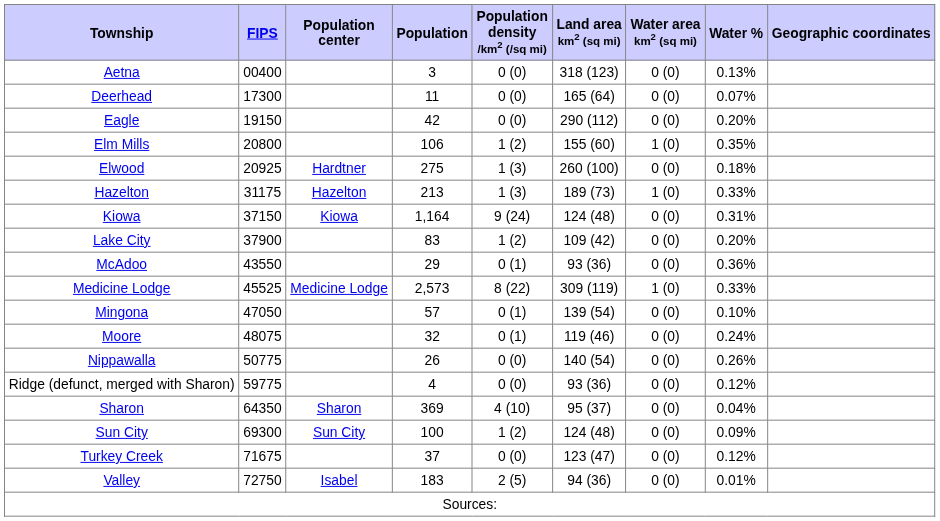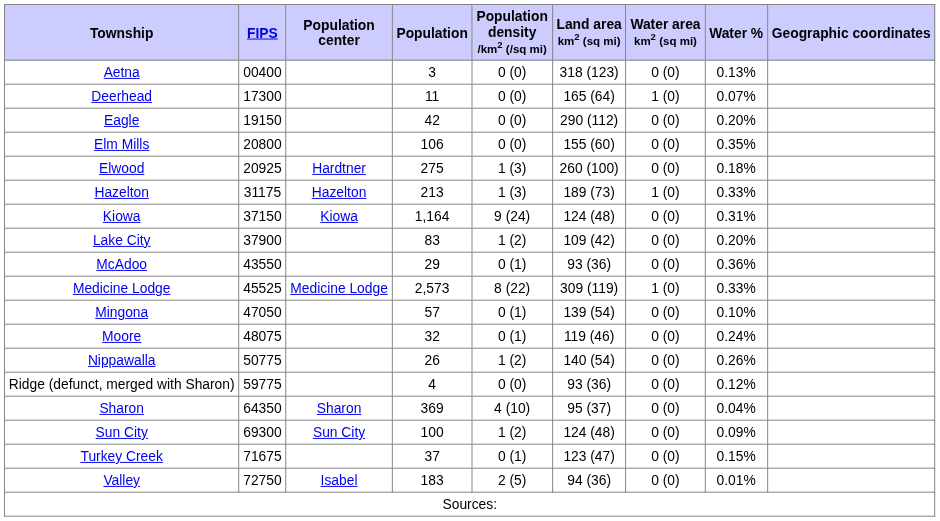Deerhead | Water area km2 (sq mi): 0 (0) -> 1 (0)
Elm Mills | Population density /km2 (/sq mi): 1 (2) -> 0 (0)
Elm Mills | Water area km2 (sq mi): 1 (0) -> 0 (0)
Nippawalla | Population density /km2 (/sq mi): 0 (0) -> 1 (2)
Turkey Creek | Population density /km2 (/sq mi): 0 (0) -> 0 (1)
Turkey Creek | Water %: 0.12% -> 0.15%
